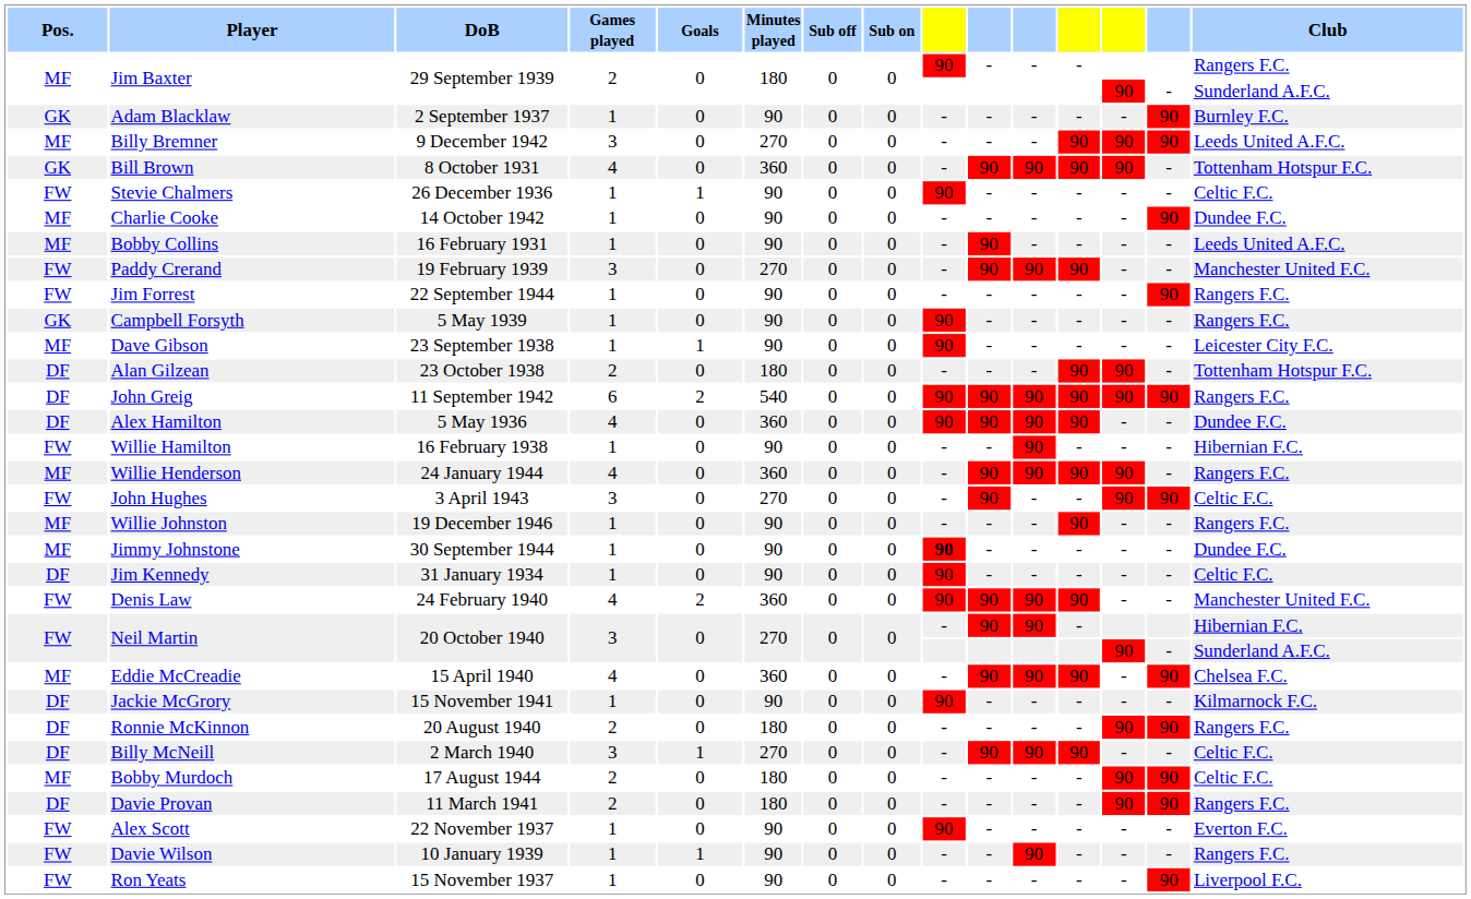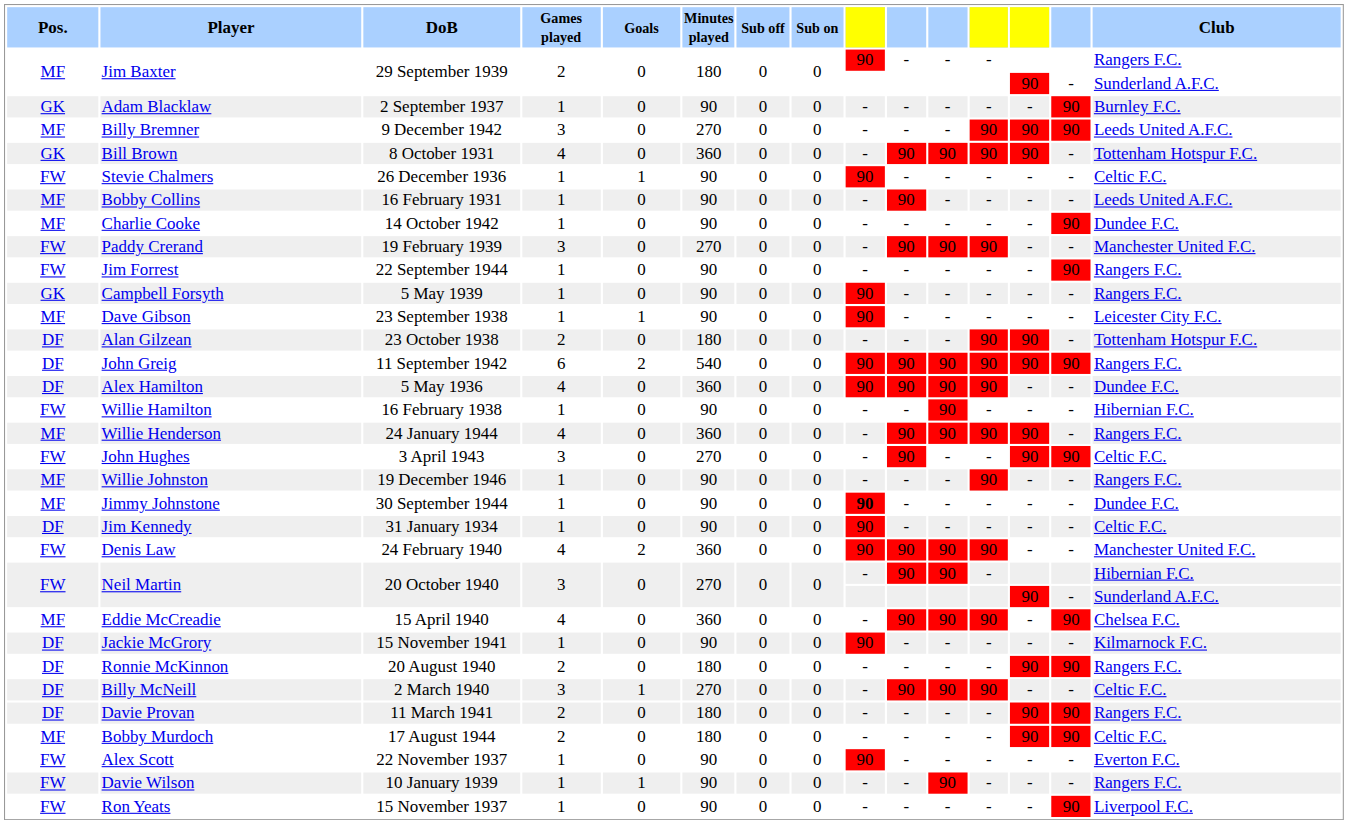rows swapped: Bobby Collins <-> Charlie Cooke
rows swapped: Bobby Murdoch <-> Davie Provan
